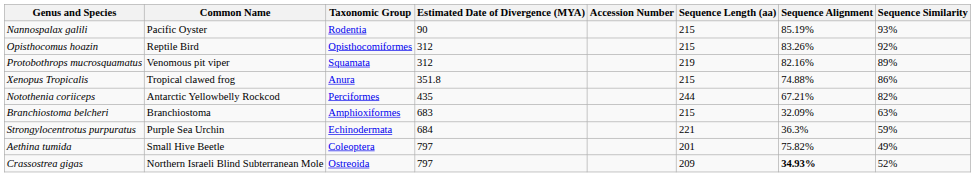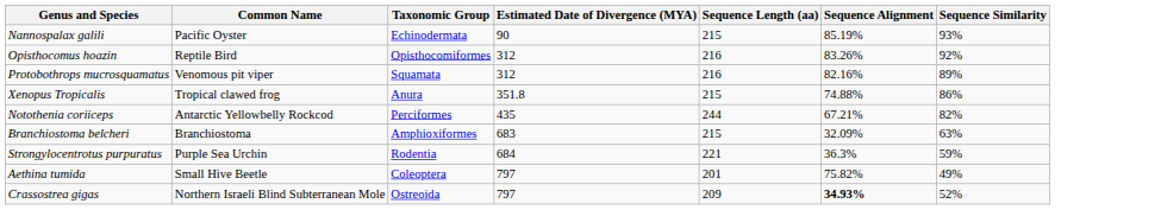- column: Accession Number
Nannospalax galili | Taxonomic Group: Rodentia -> Echinodermata
Opisthocomus hoazin | Sequence Length (aa): 215 -> 216
Protobothrops mucrosquamatus | Sequence Length (aa): 219 -> 216
Strongylocentrotus purpuratus | Taxonomic Group: Echinodermata -> Rodentia
